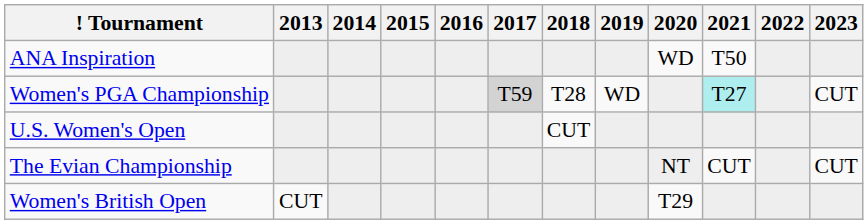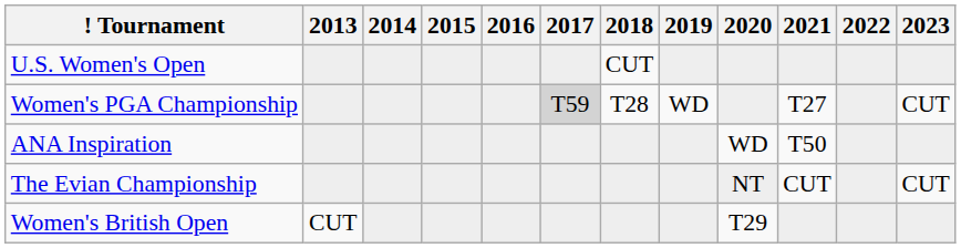rows swapped: ANA Inspiration <-> U.S. Women's Open
Women's PGA Championship | 2021: paleturquoise background -> no background
